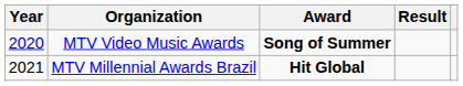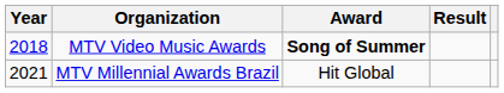MTV Video Music Awards | Year: 2020 -> 2018
MTV Millennial Awards Brazil | Award: bold -> normal
